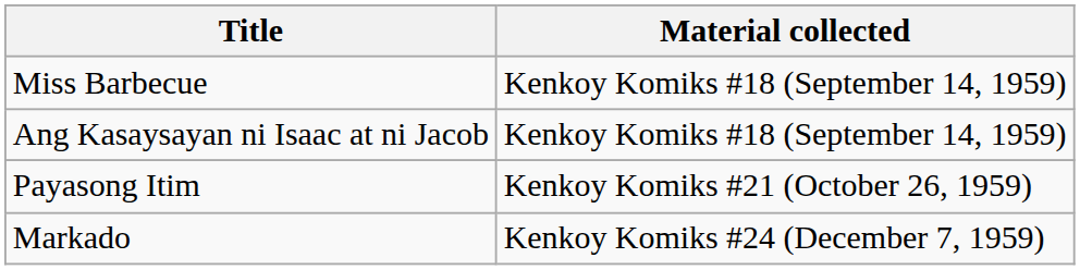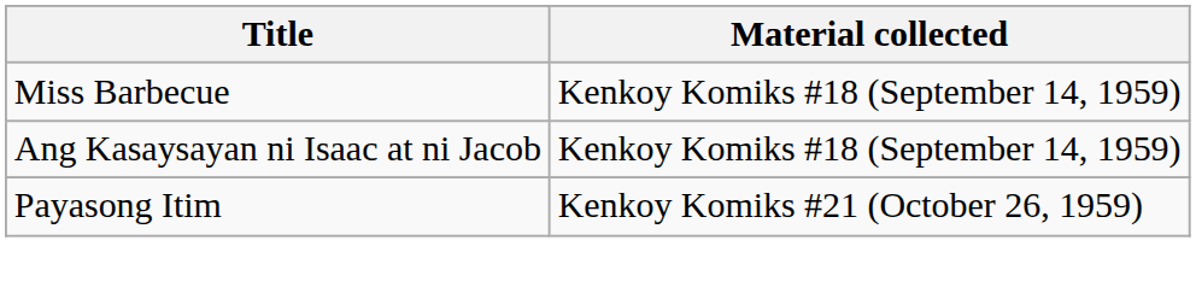- row: Markado | Kenkoy Komiks #24 (December 7, 1959)
